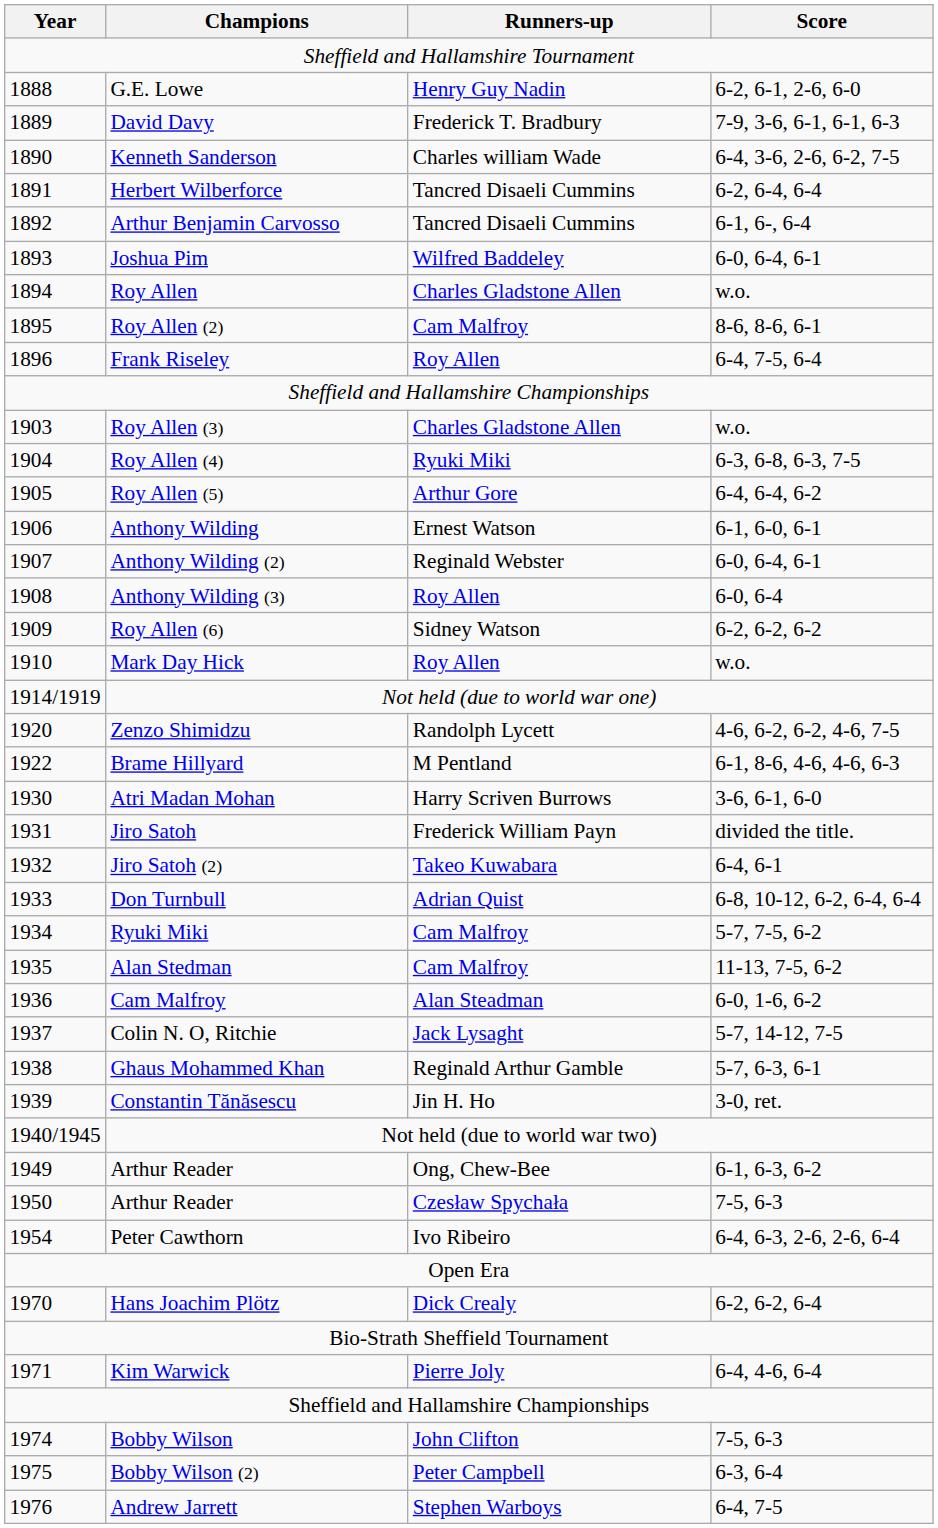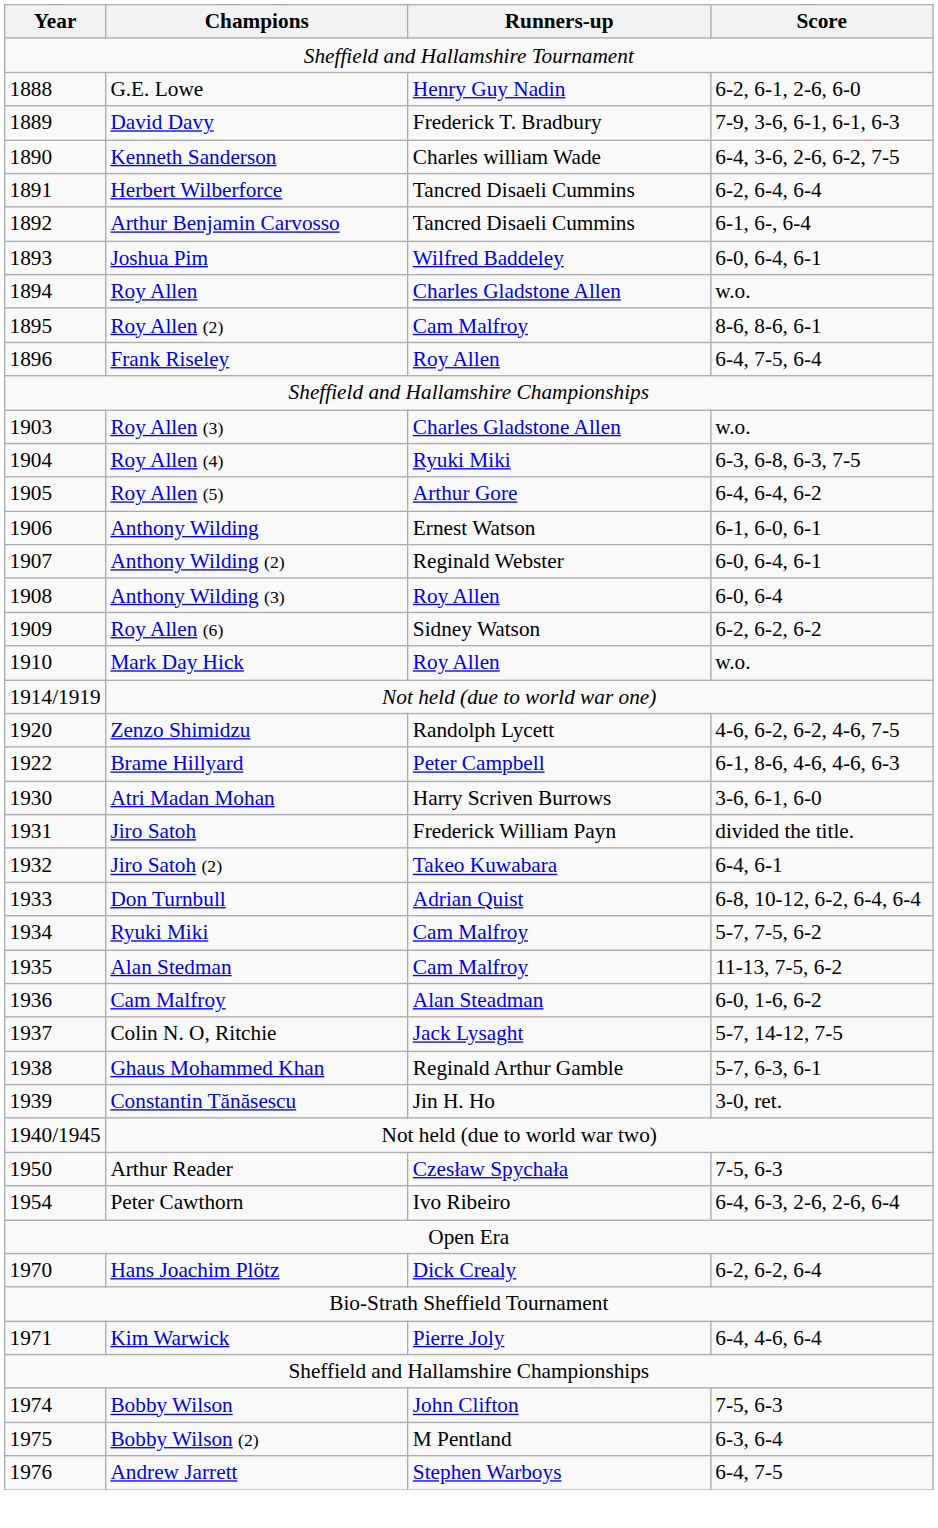Brame Hillyard | Runners-up: M Pentland -> Peter Campbell
- row: 1949 | Arthur Reader | Ong, Chew-Bee | 6-1, 6-3, 6-2
Bobby Wilson (2) | Runners-up: Peter Campbell -> M Pentland
